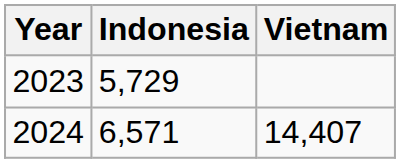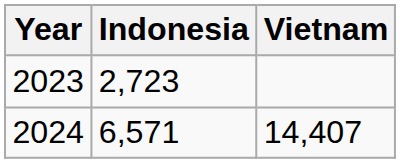2023 | Indonesia: 5,729 -> 2,723
